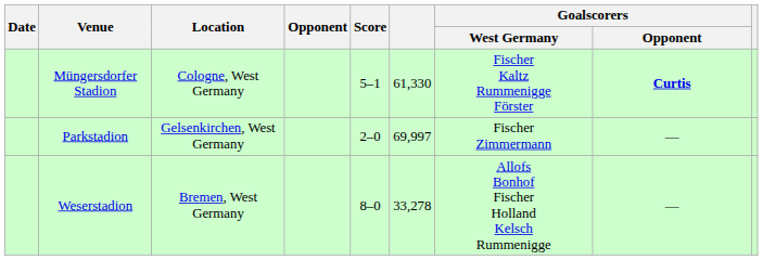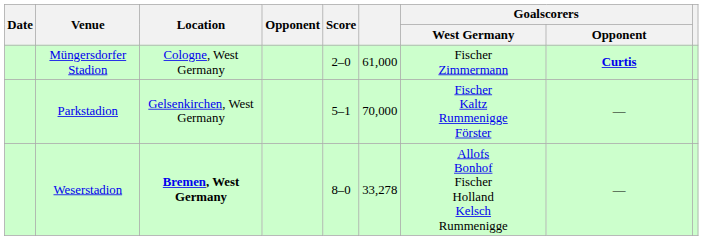Müngersdorfer Stadion | Score: 5–1 -> 2–0
Müngersdorfer Stadion | column 6: 61,330 -> 61,000
Müngersdorfer Stadion | Goalscorers / West Germany: Fischer Kaltz Rummenigge Förster -> Fischer Zimmermann
Parkstadion | Score: 2–0 -> 5–1
Parkstadion | column 6: 69,997 -> 70,000
Parkstadion | Goalscorers / West Germany: Fischer Zimmermann -> Fischer Kaltz Rummenigge Förster
Weserstadion | Location: normal -> bold
